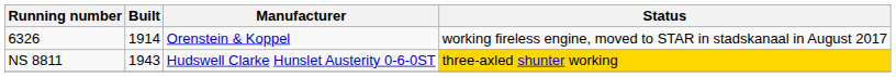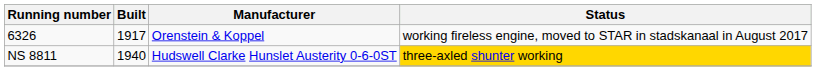6326 | Built: 1914 -> 1917
NS 8811 | Built: 1943 -> 1940
